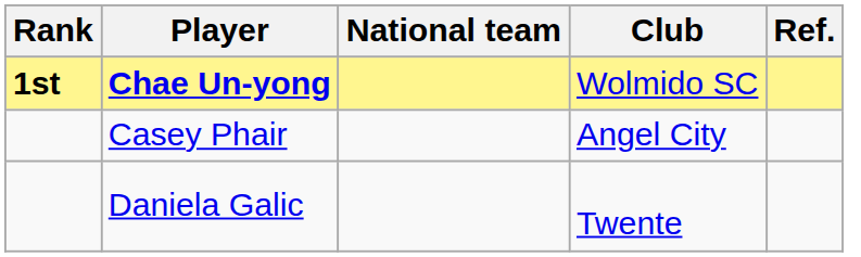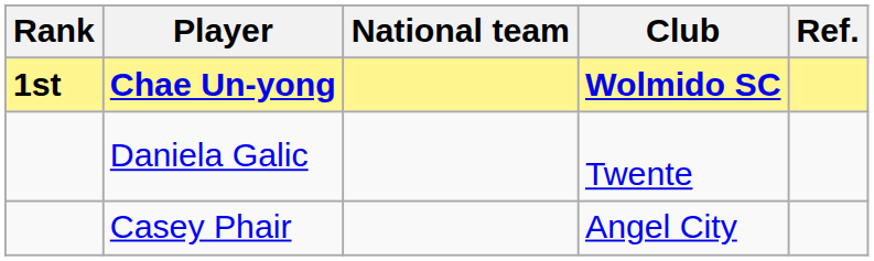Chae Un-yong | Club: normal -> bold
rows swapped: Daniela Galic <-> Casey Phair
